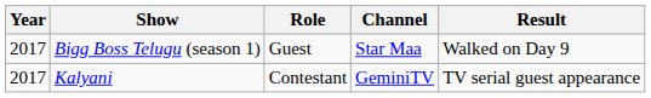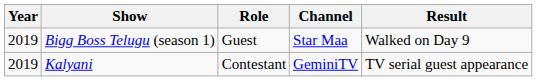Bigg Boss Telugu (season 1) | Year: 2017 -> 2019
Kalyani | Year: 2017 -> 2019
